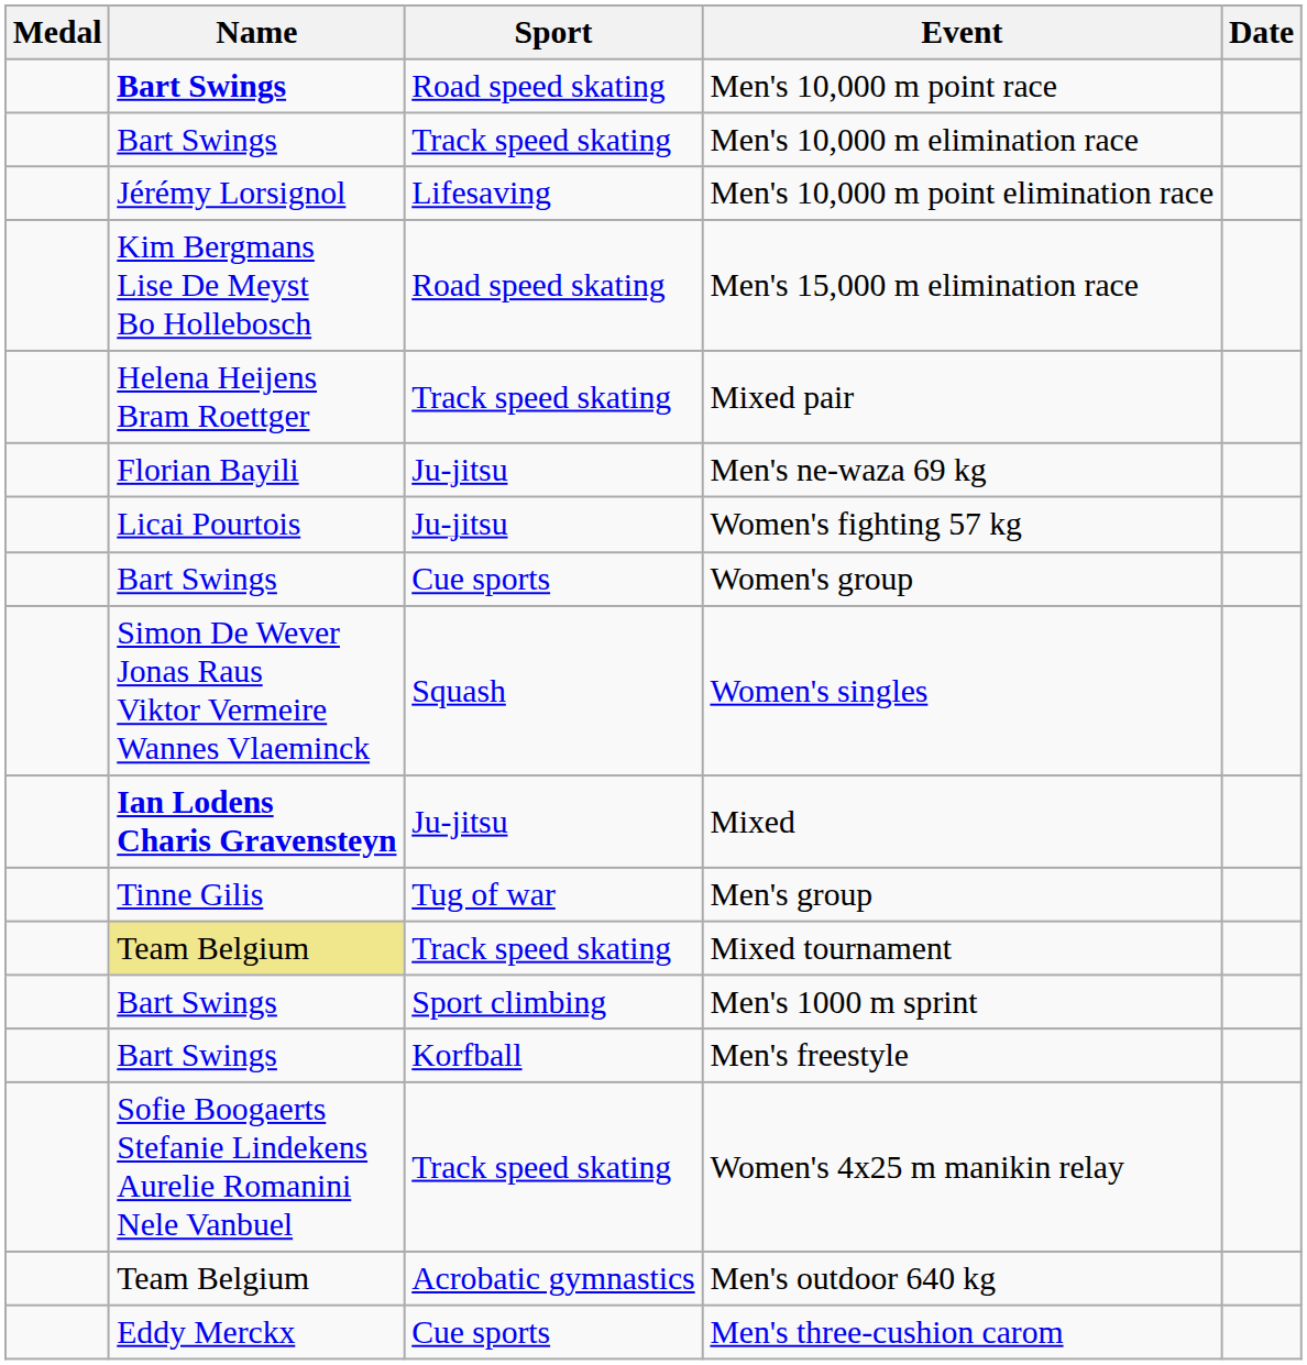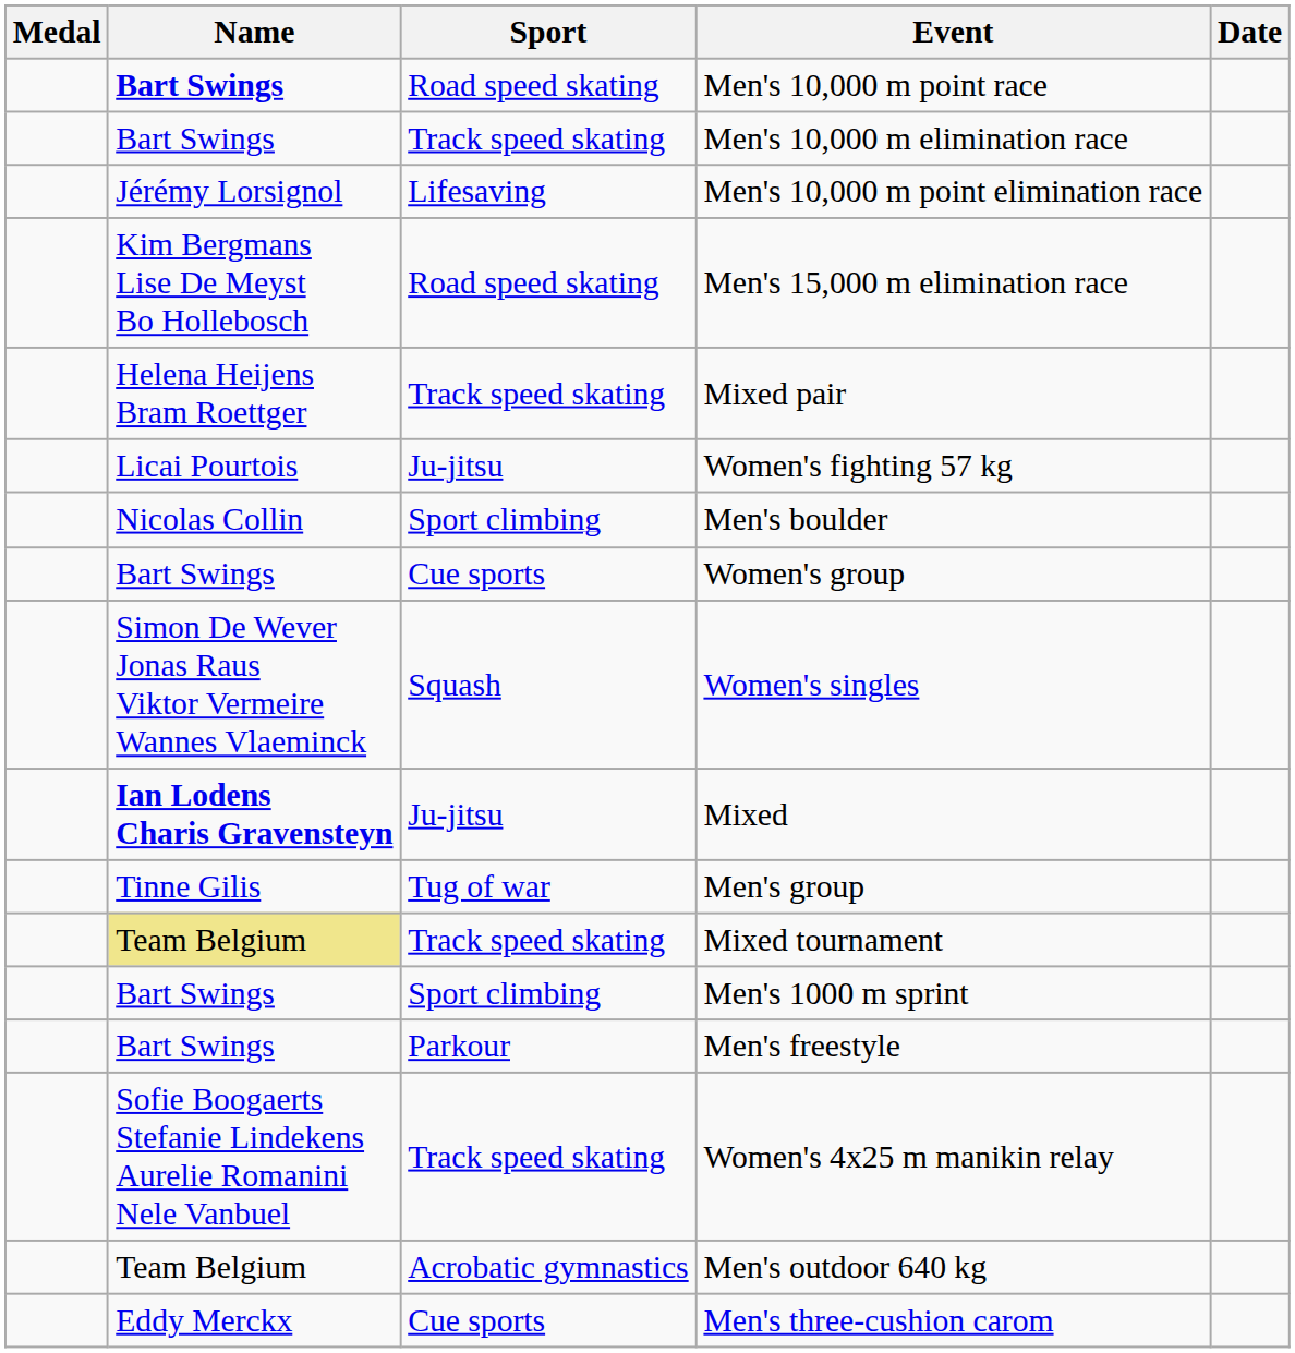- row: Florian Bayili | Ju-jitsu | Men's ne-waza 69 kg
+ row: Nicolas Collin | Sport climbing | Men's boulder
Men's freestyle | Sport: Korfball -> Parkour
